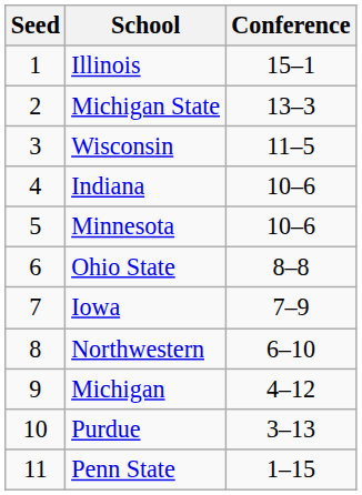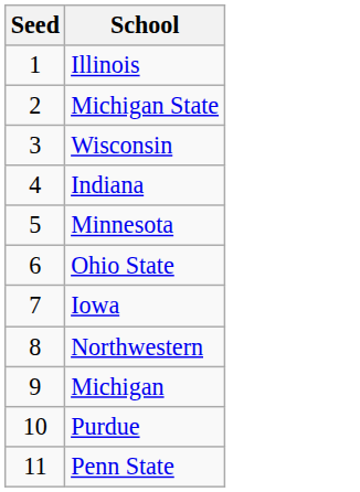- column: Conference | 15–1 | 13–3 | 11–5 | 10–6 | 10–6 | 8–8 | 7–9 | 6–10 | 4–12 | 3–13 | 1–15
